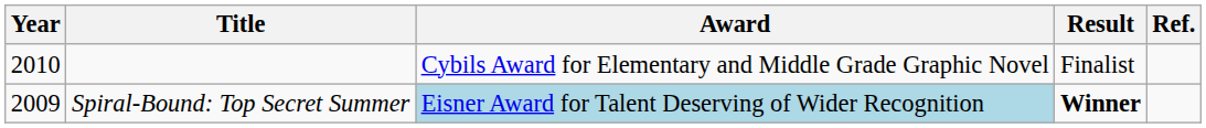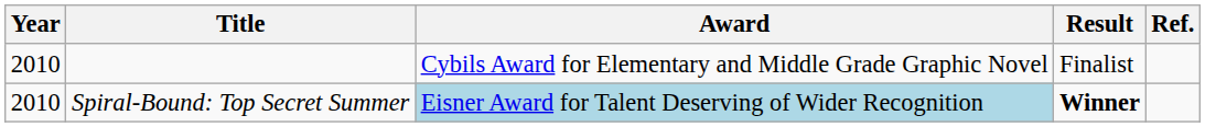Spiral-Bound: Top Secret Summer | Year: 2009 -> 2010
